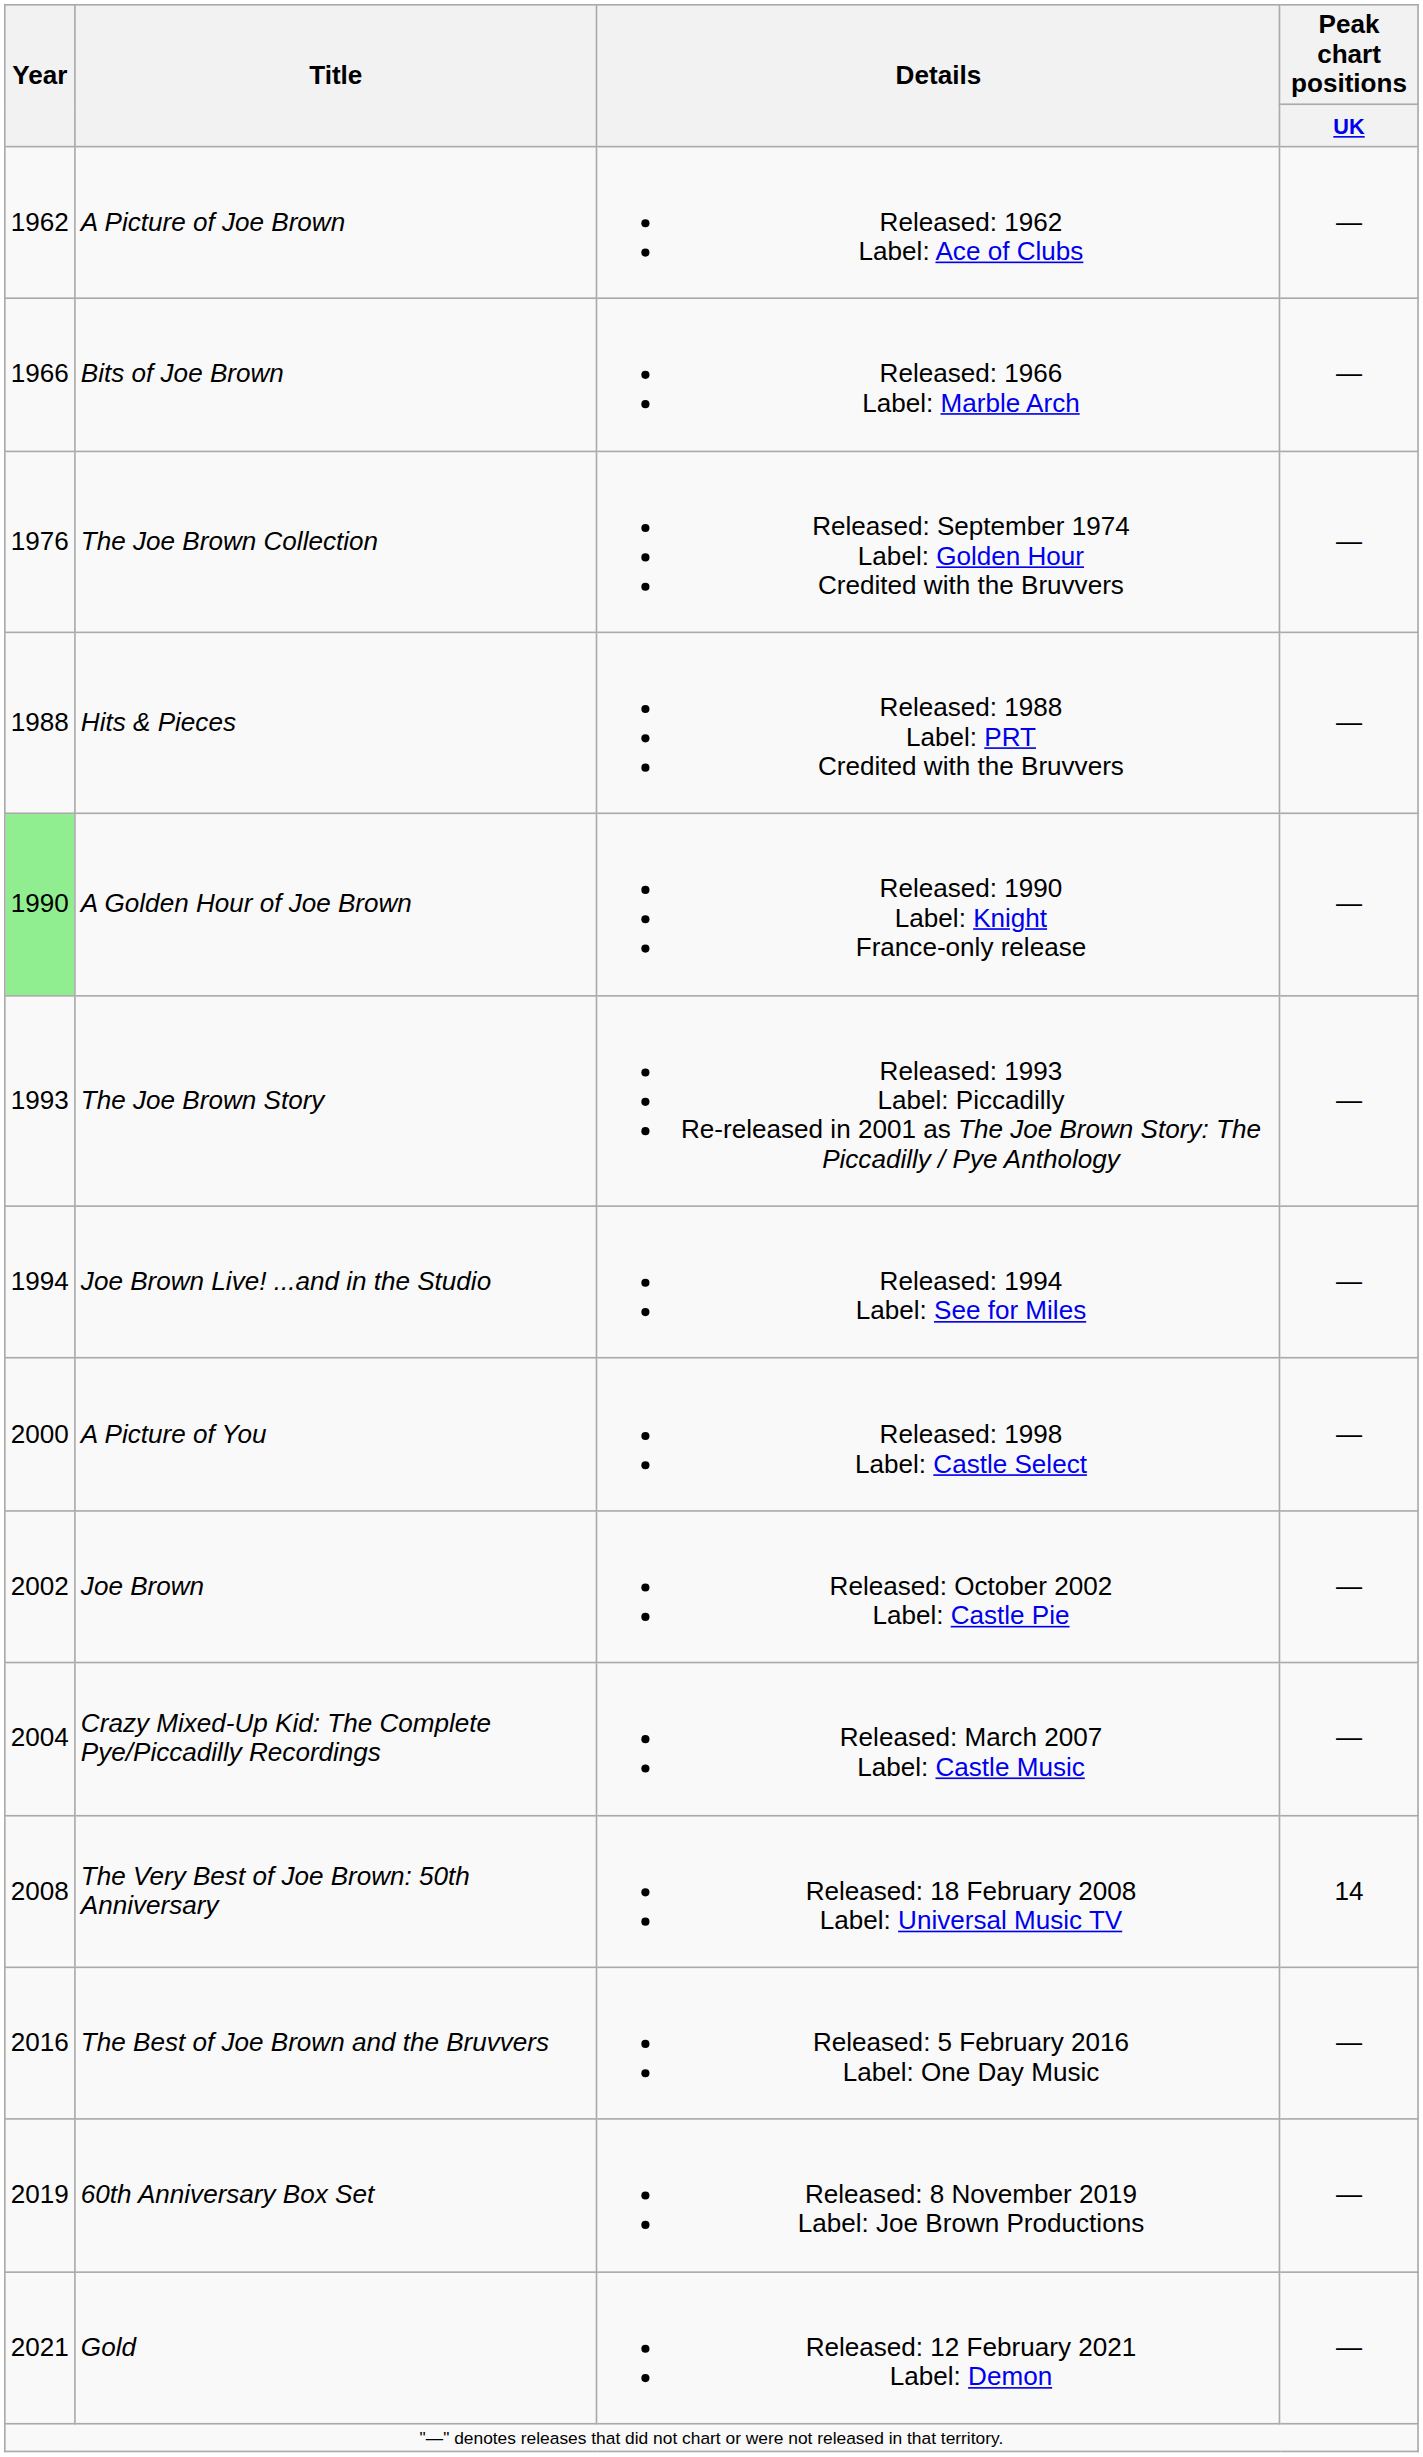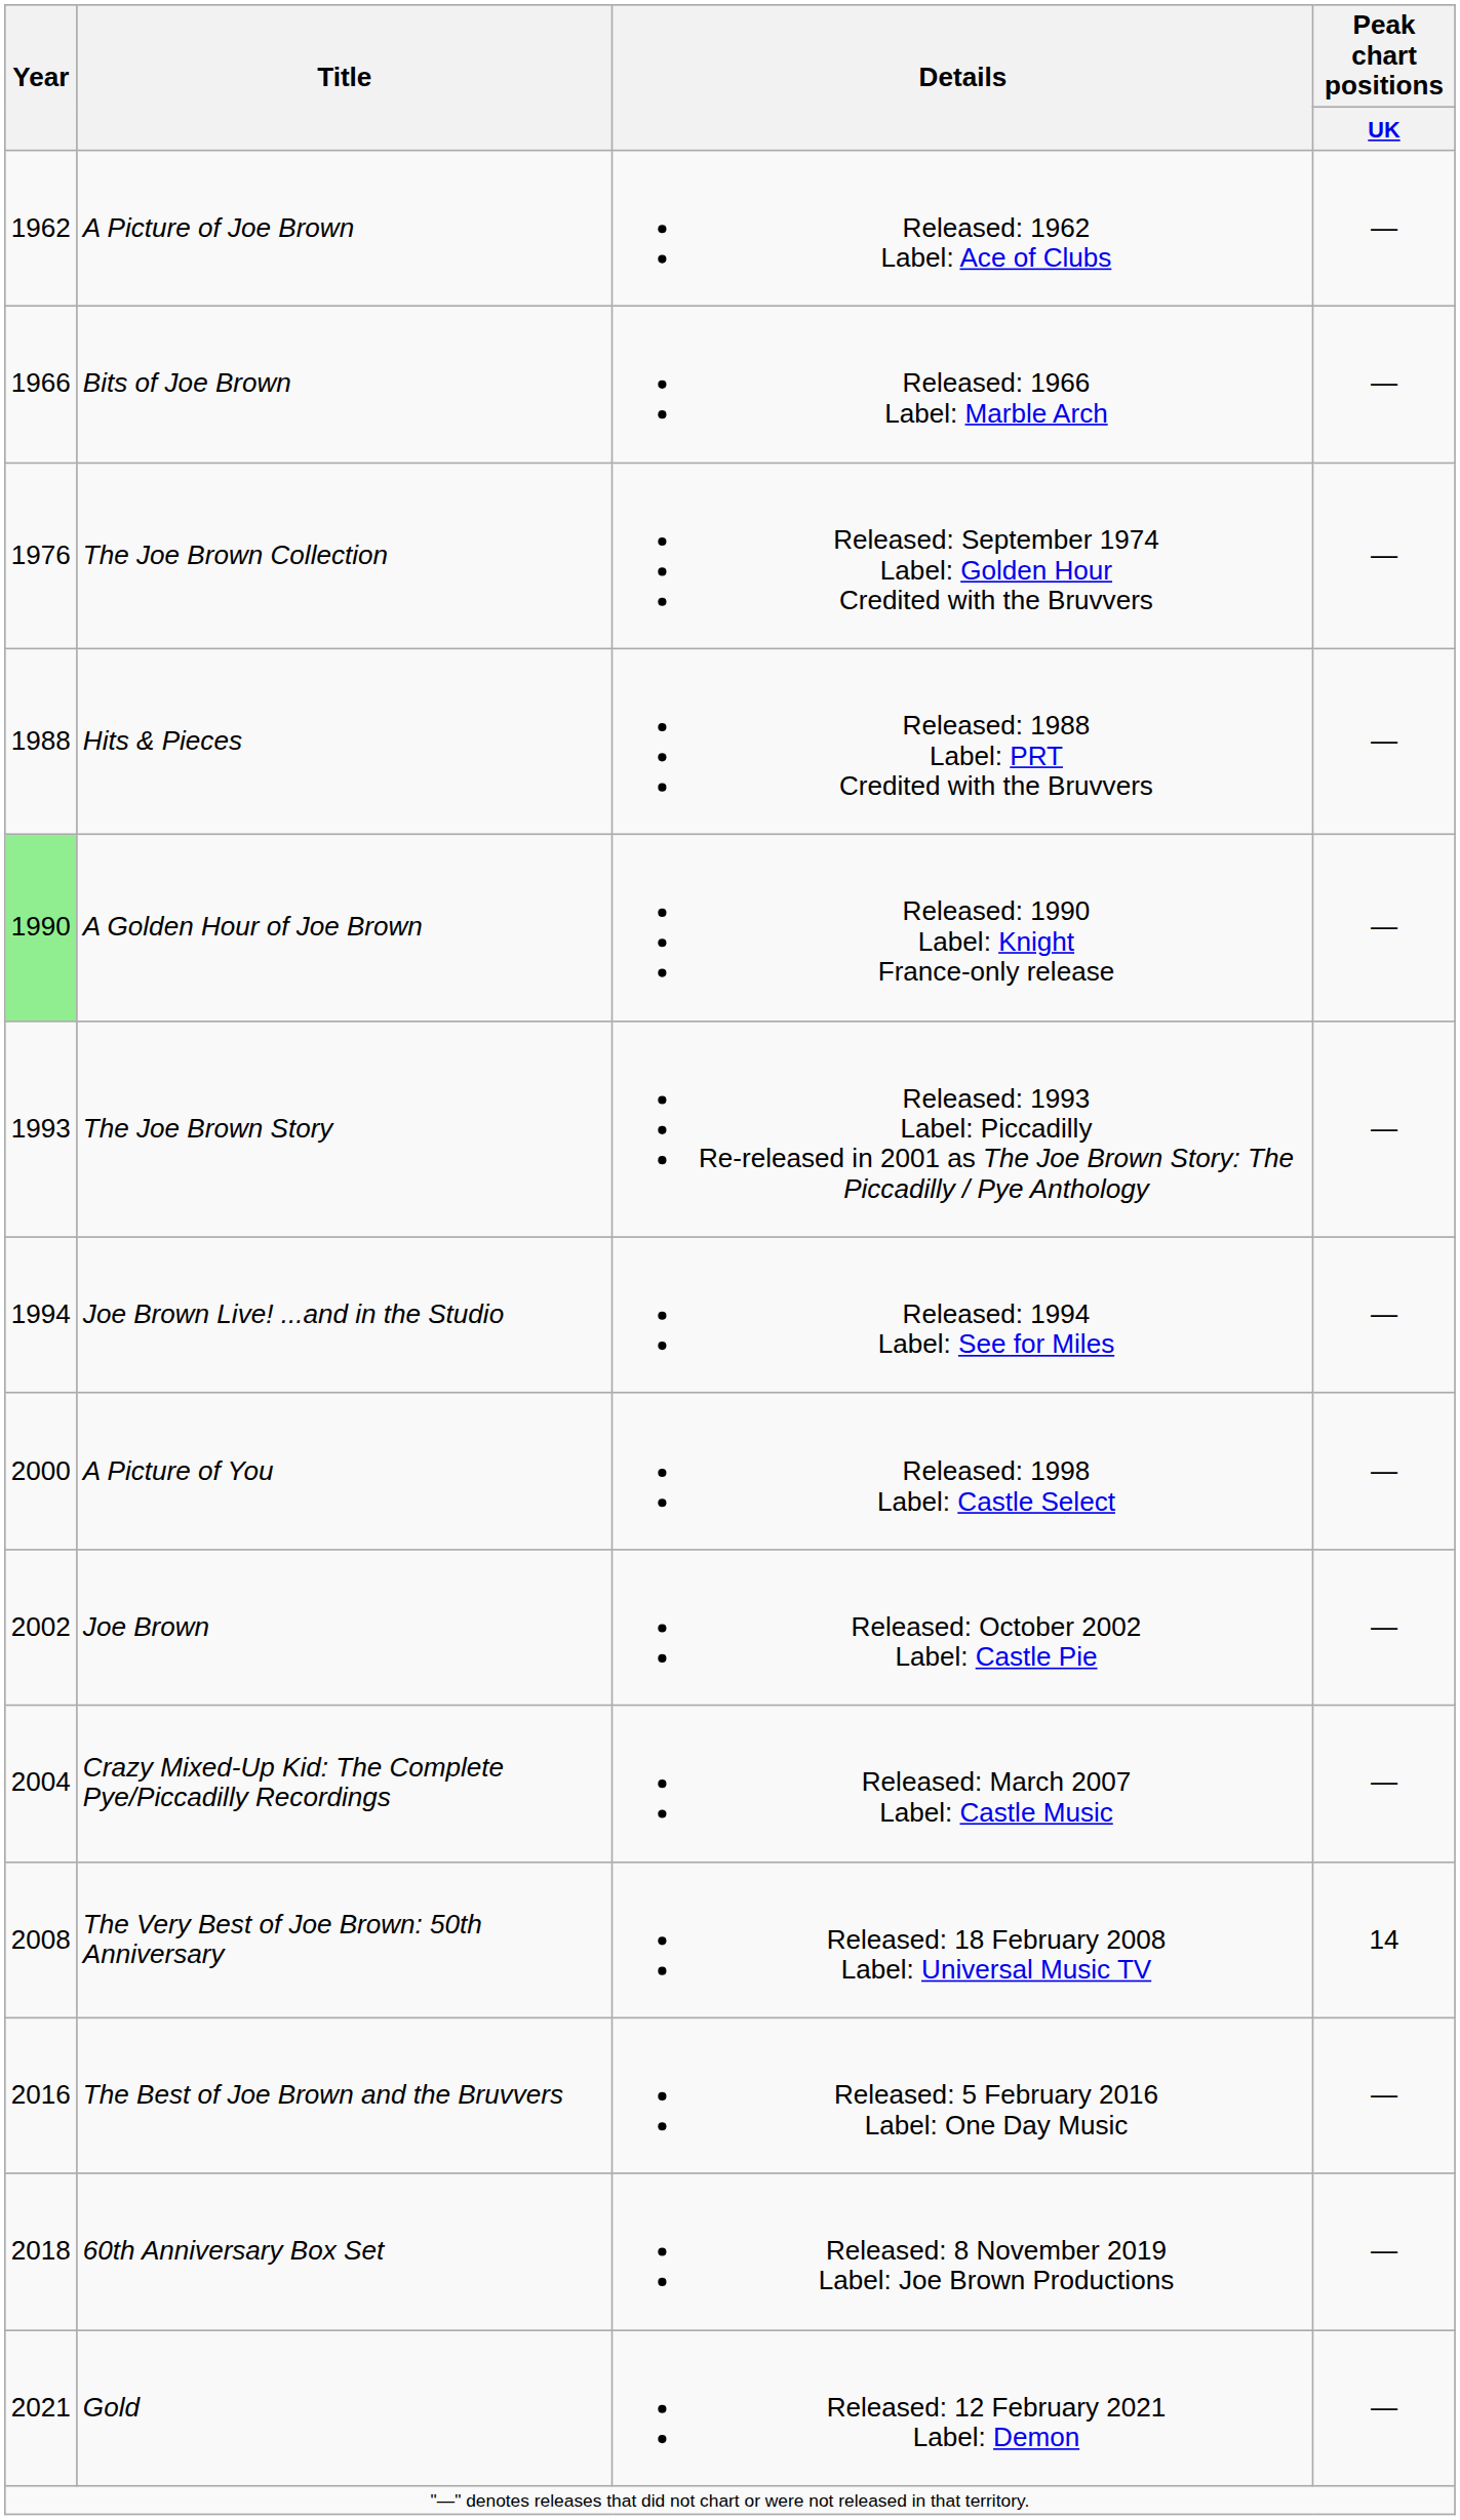60th Anniversary Box Set | Year: 2019 -> 2018
